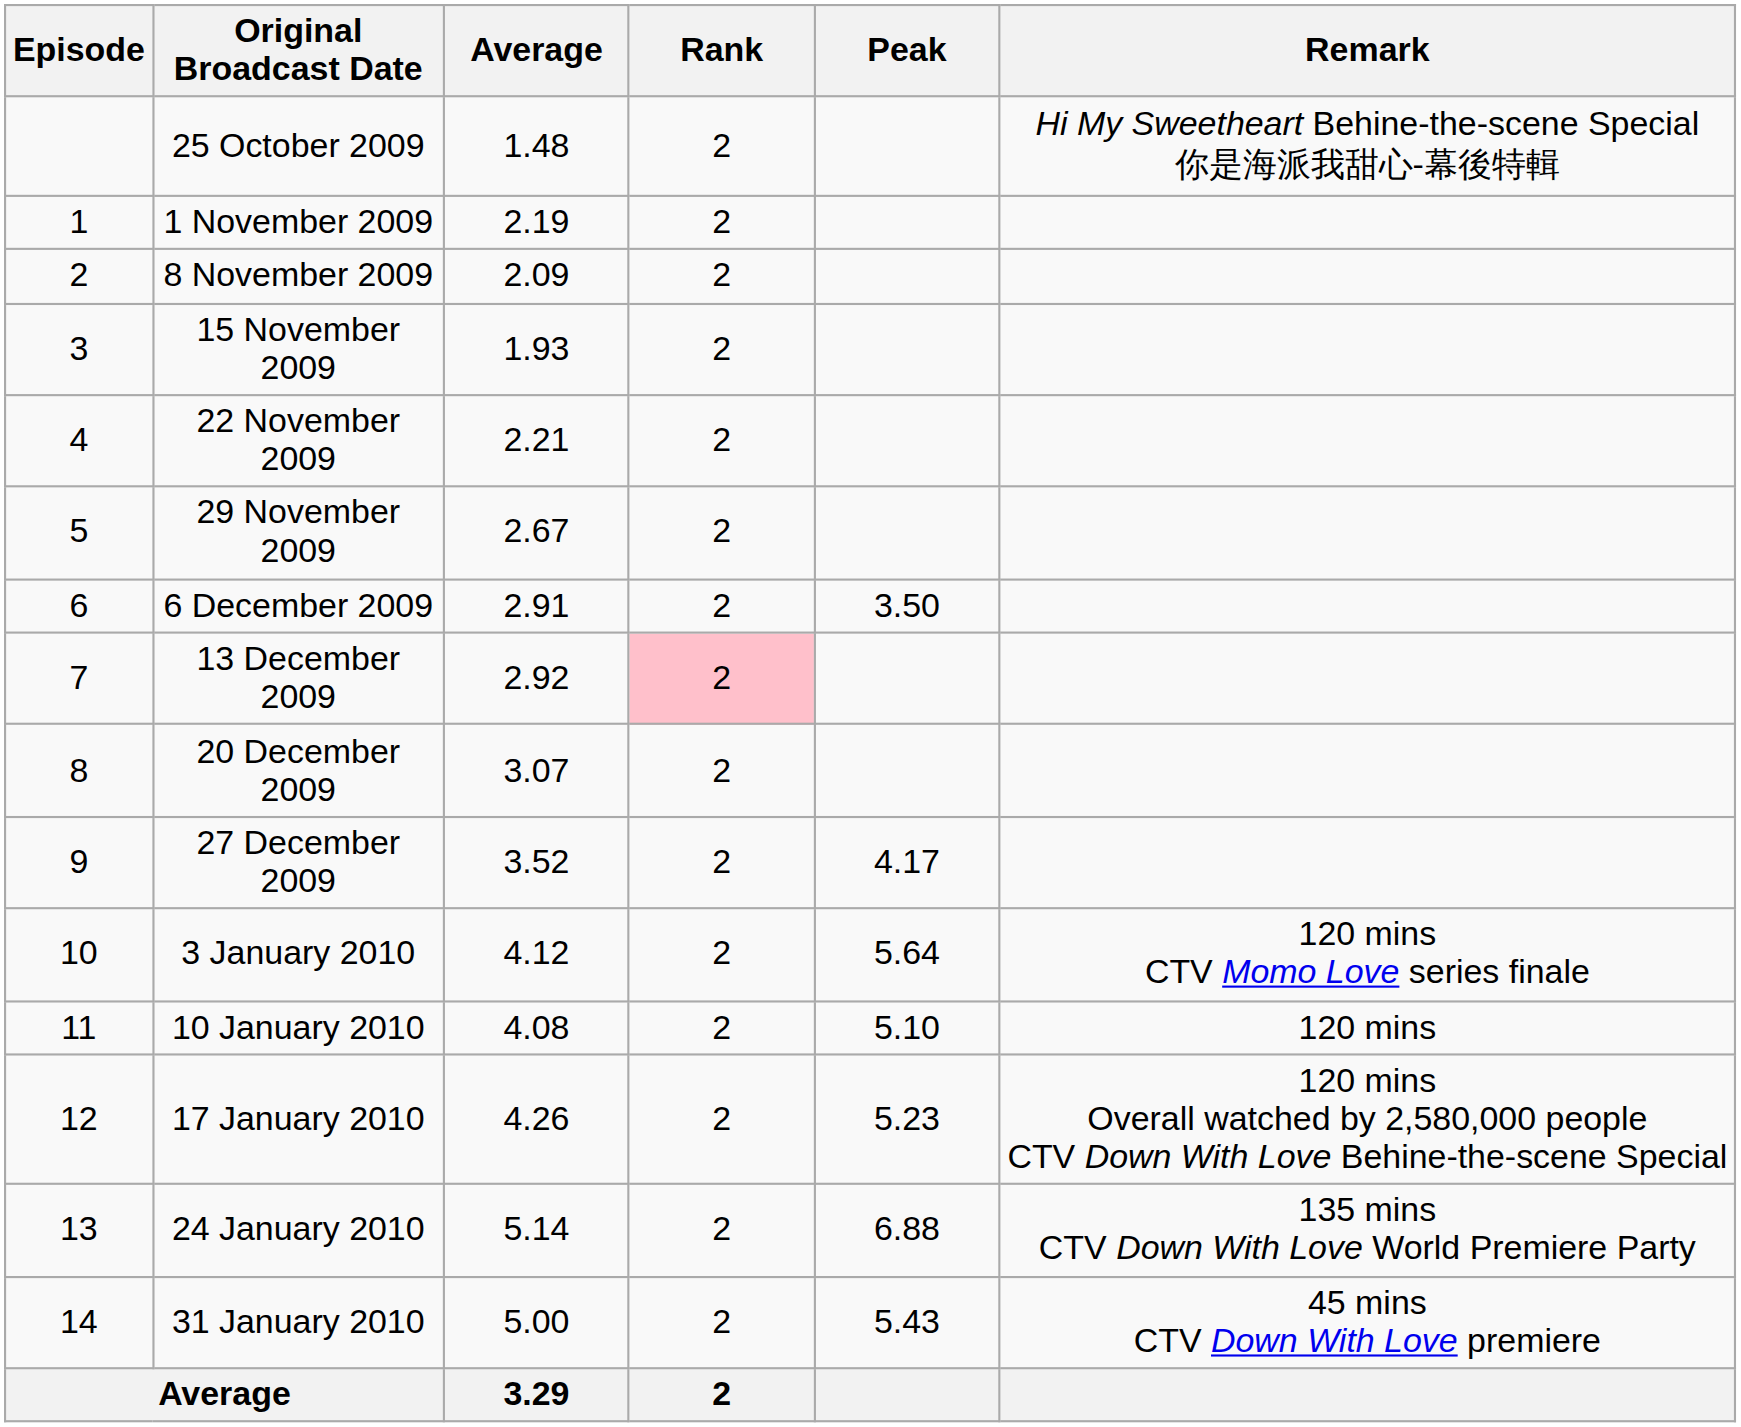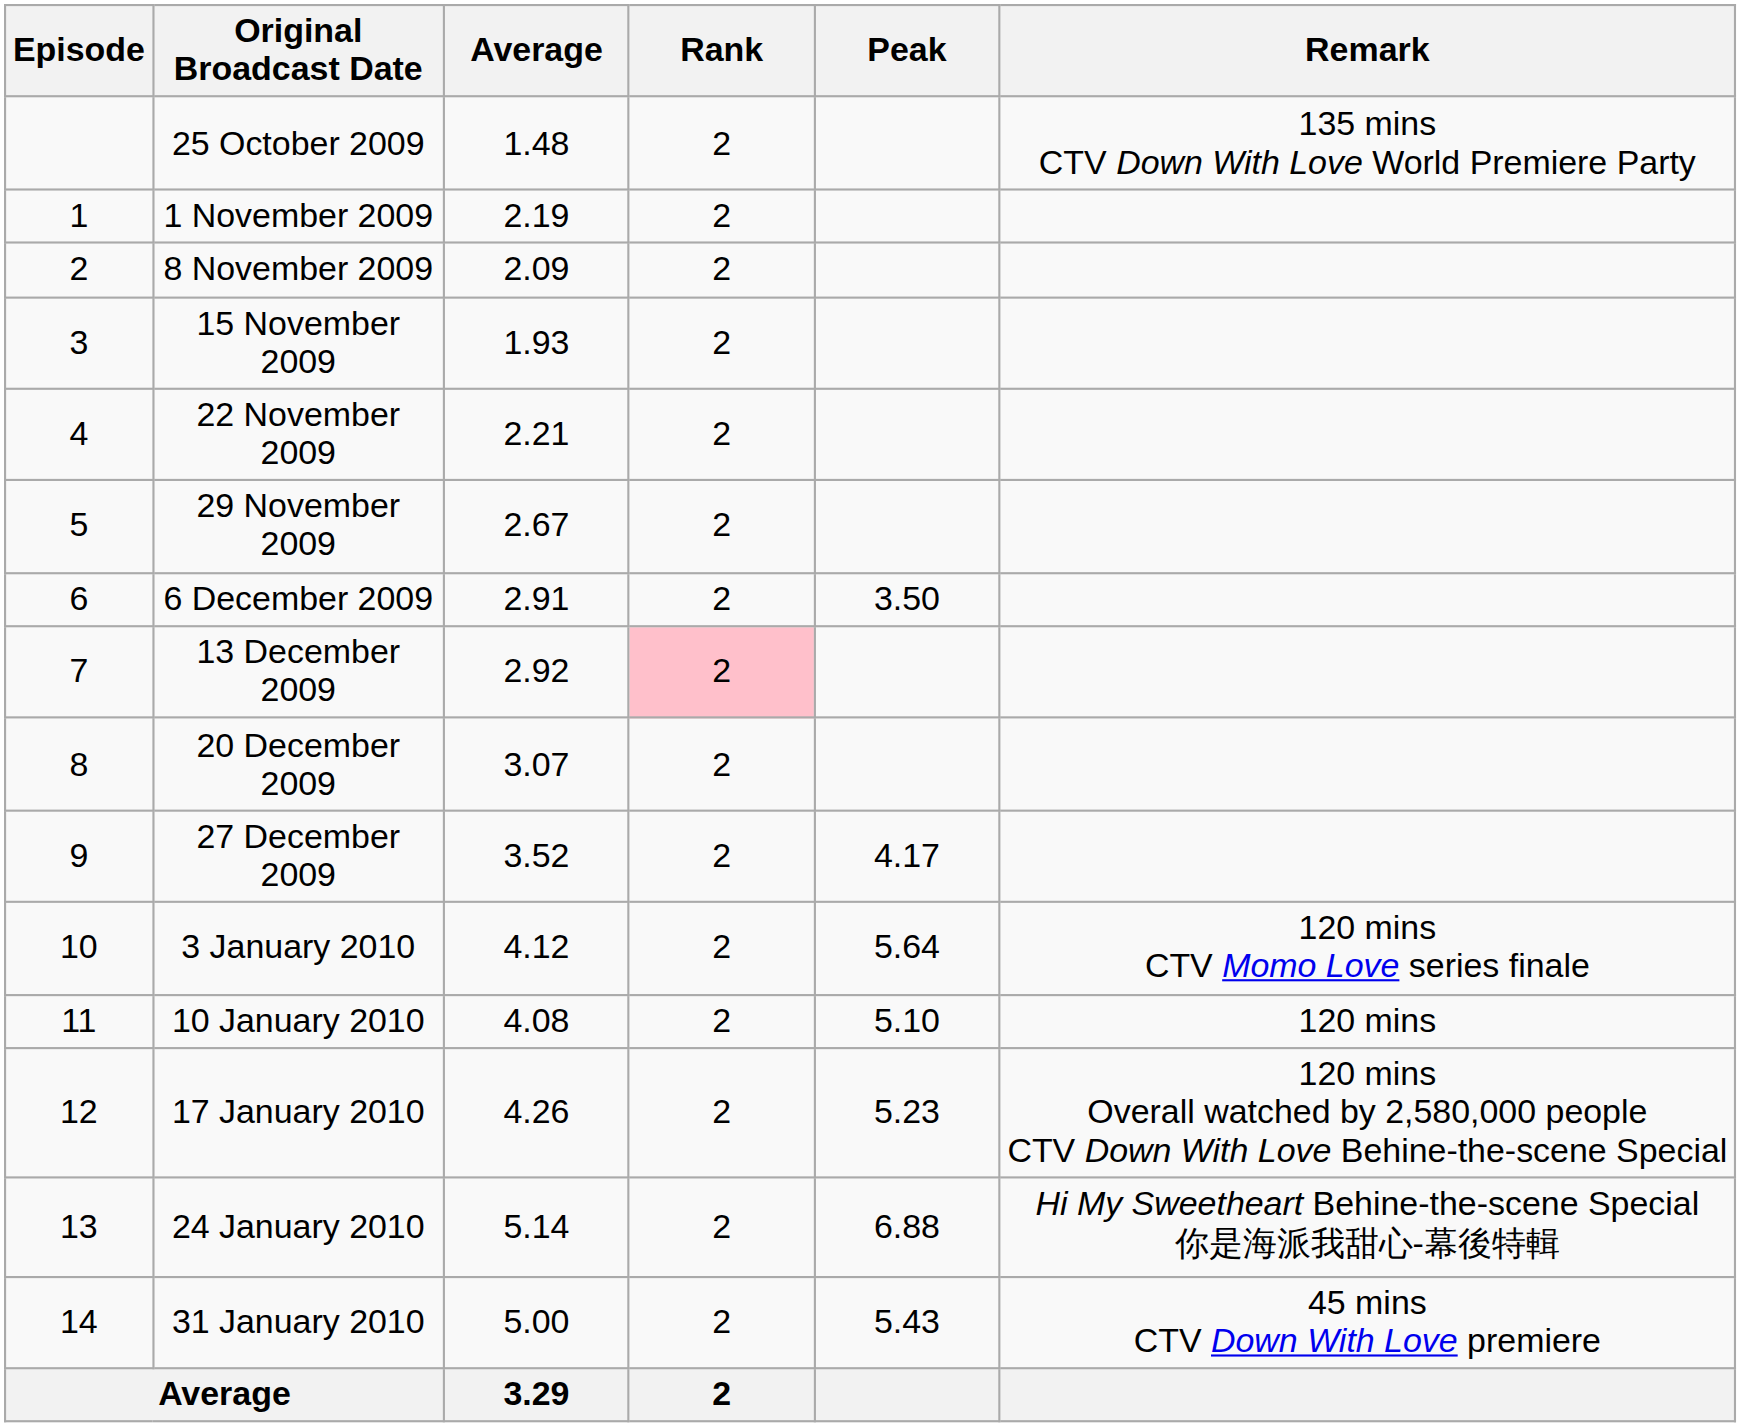25 October 2009 | Remark: Hi My Sweetheart Behine-the-scene Special 你是海派我甜心-幕後特輯 -> 135 mins CTV Down With Love World Premiere Party
24 January 2010 | Remark: 135 mins CTV Down With Love World Premiere Party -> Hi My Sweetheart Behine-the-scene Special 你是海派我甜心-幕後特輯
